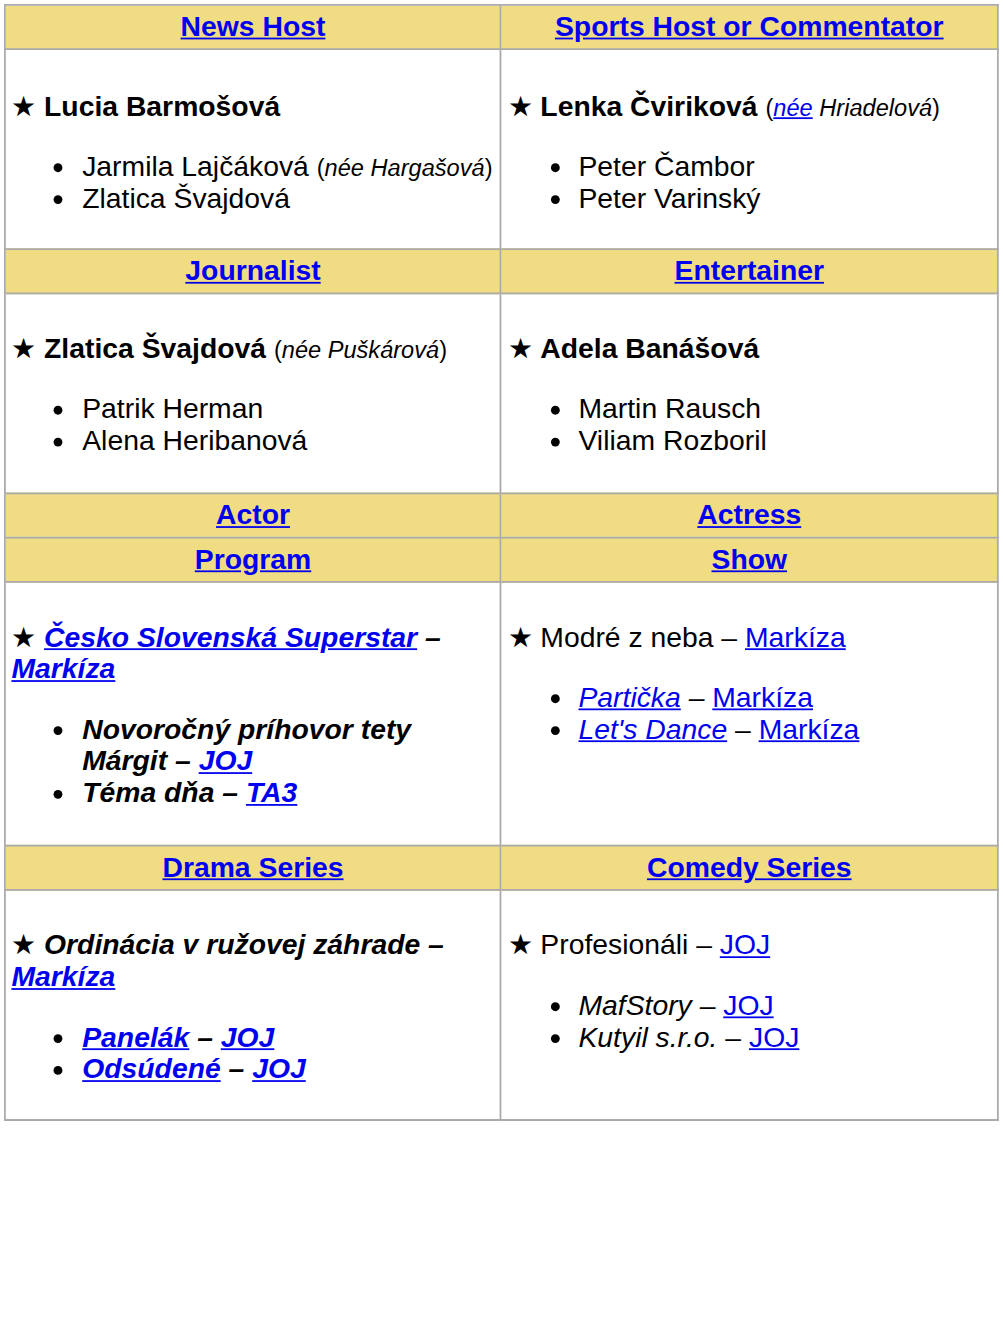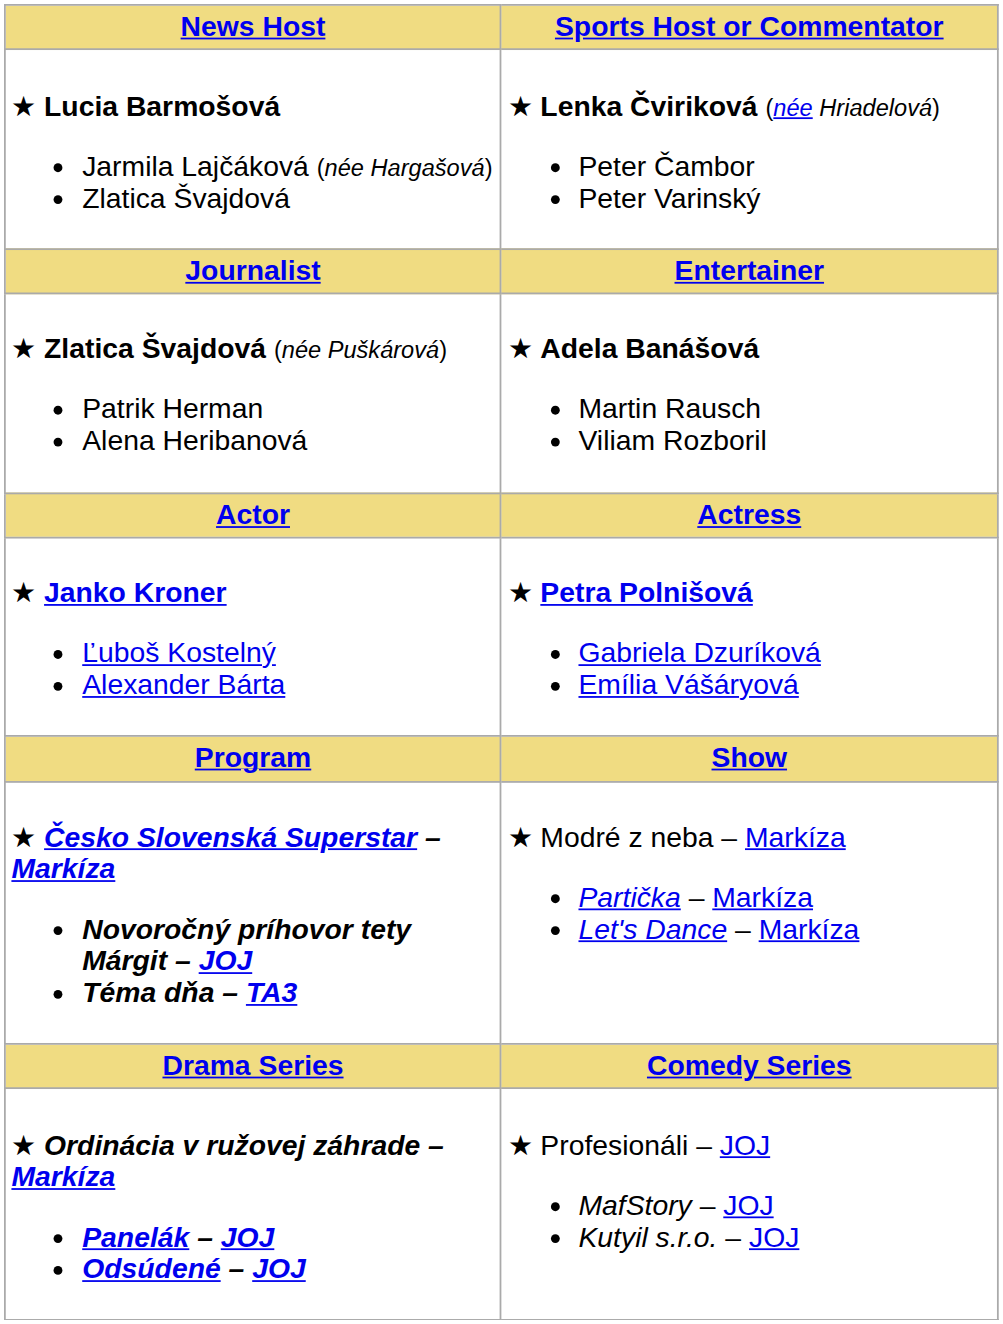+ row: ★ Janko Kroner Ľuboš Kostelný Alexander Bárta | ★ Petra Polnišová Gabriela Dzuríková Emília Vášáryová
